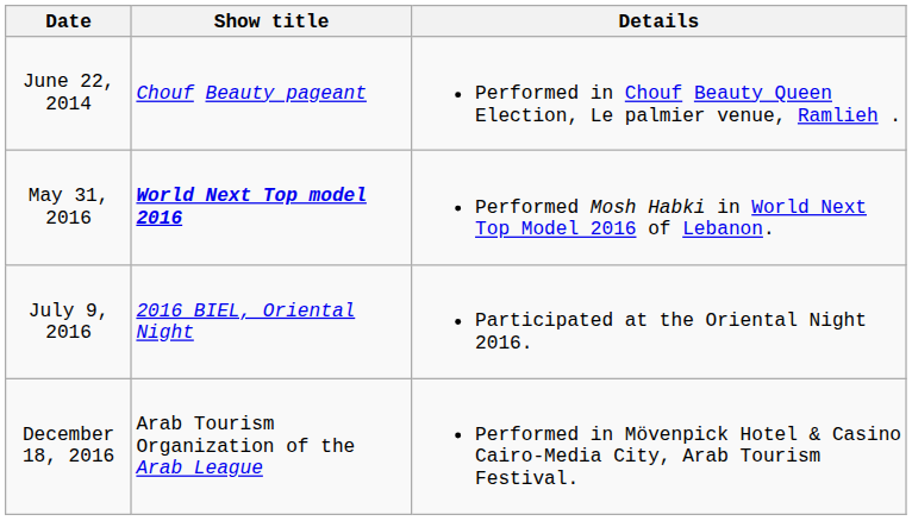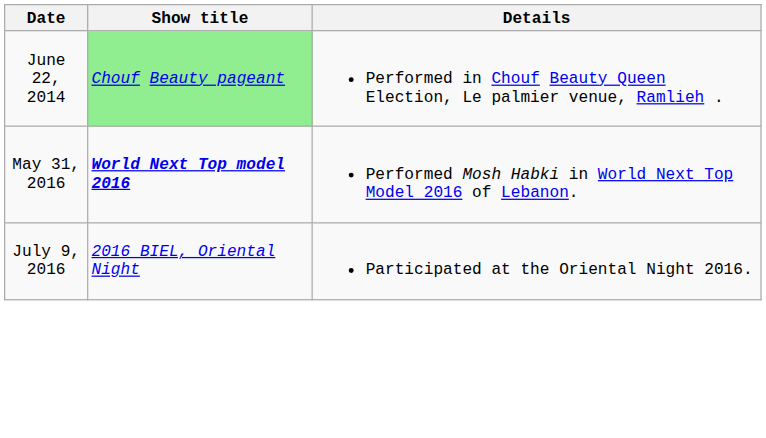June 22, 2014 | Show title: no background -> lightgreen background
- row: December 18, 2016 | Arab Tourism Organization of the Arab League | Performed in Mövenpick Hotel & Casino Cairo-Media City, Arab Tourism Festival.
